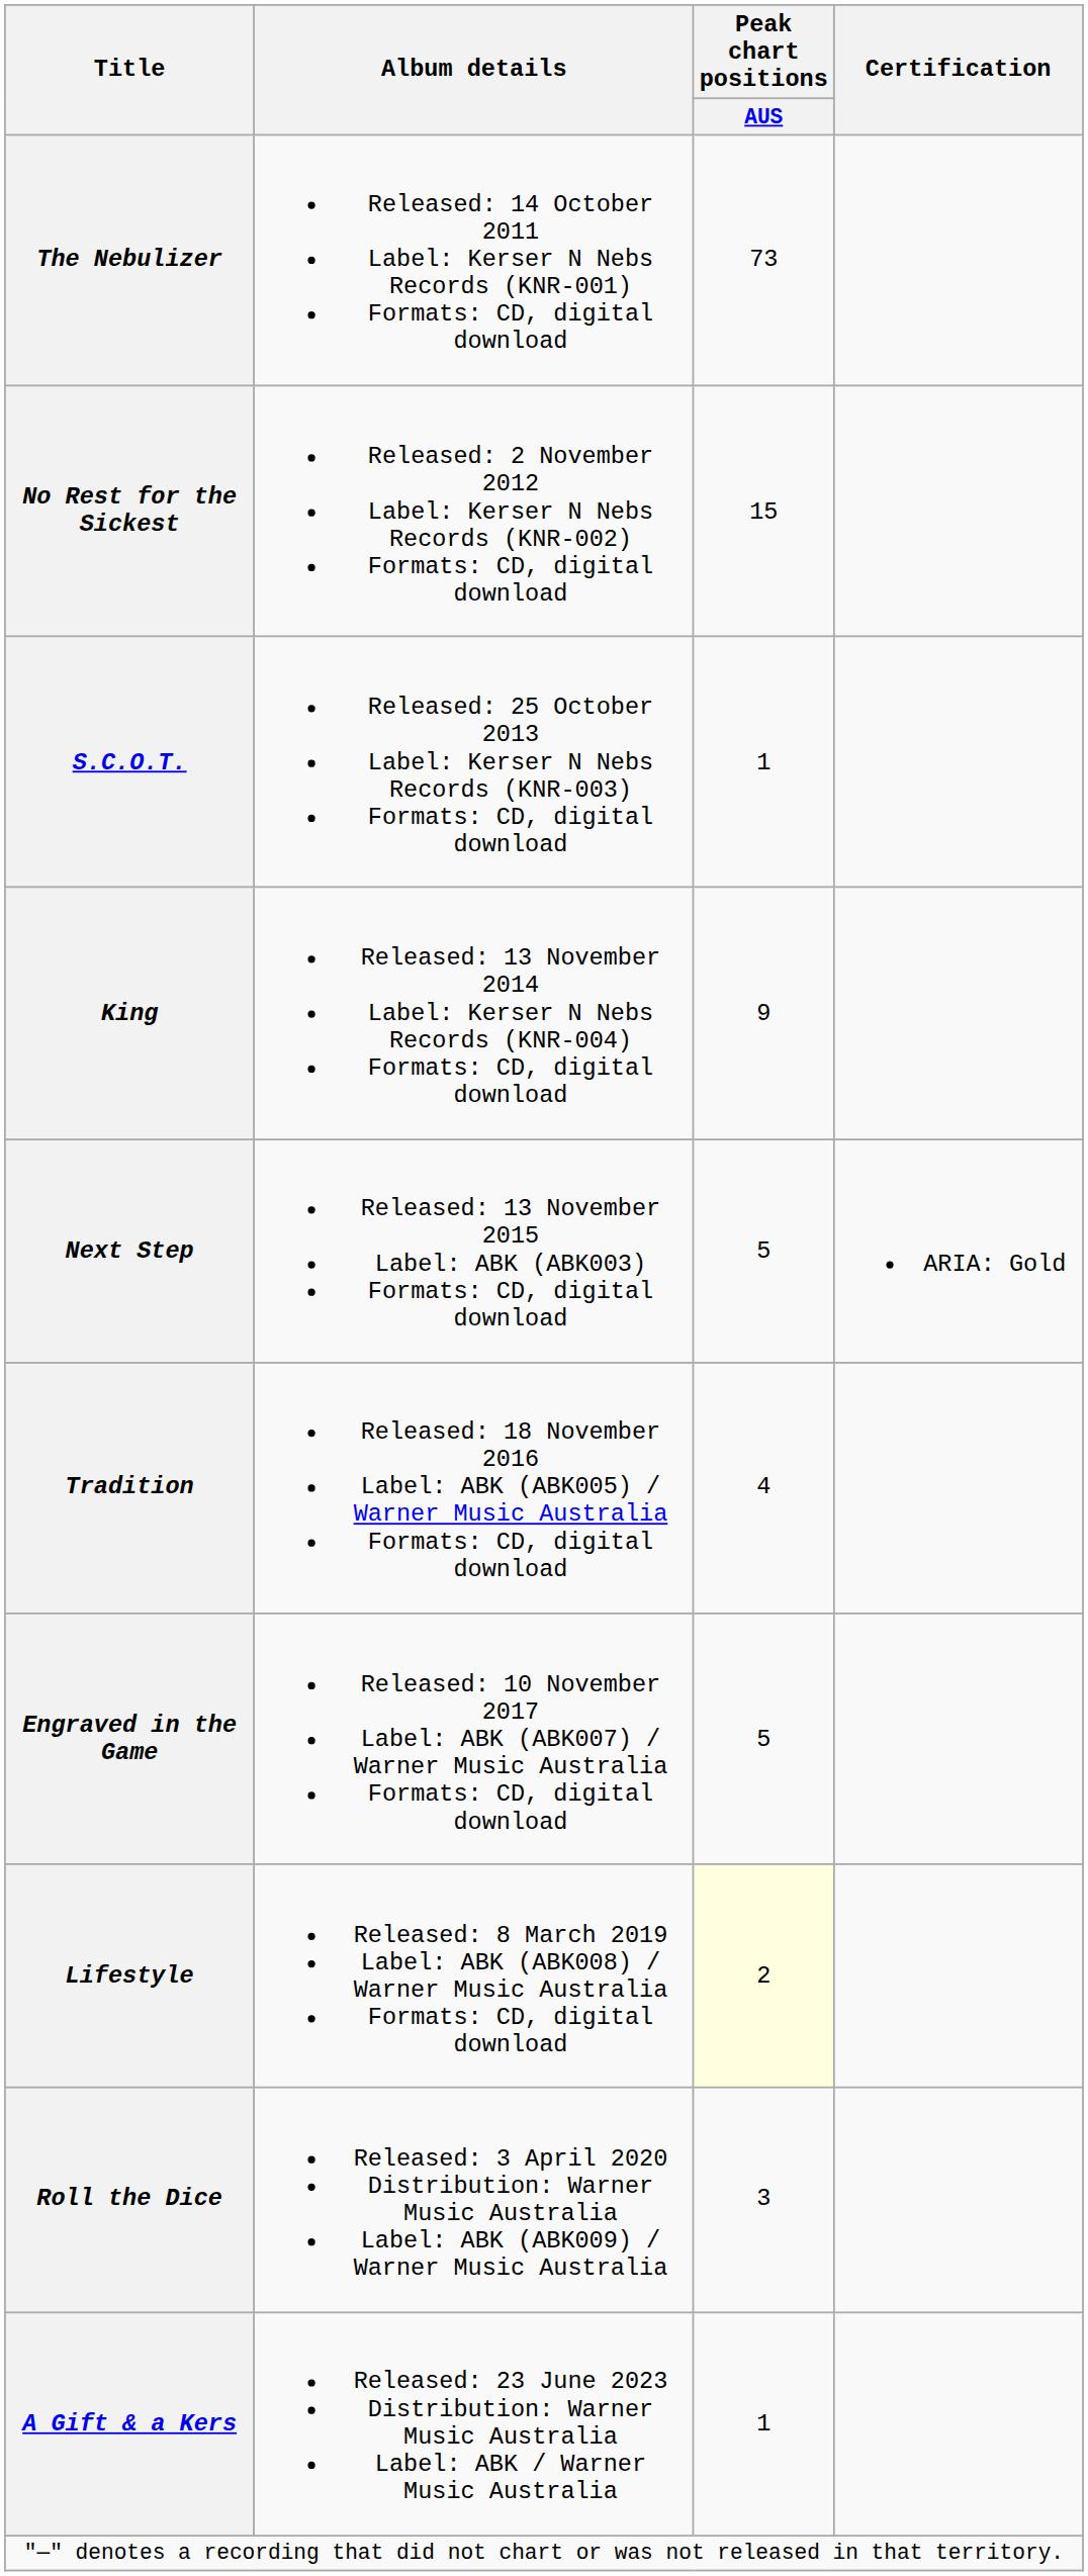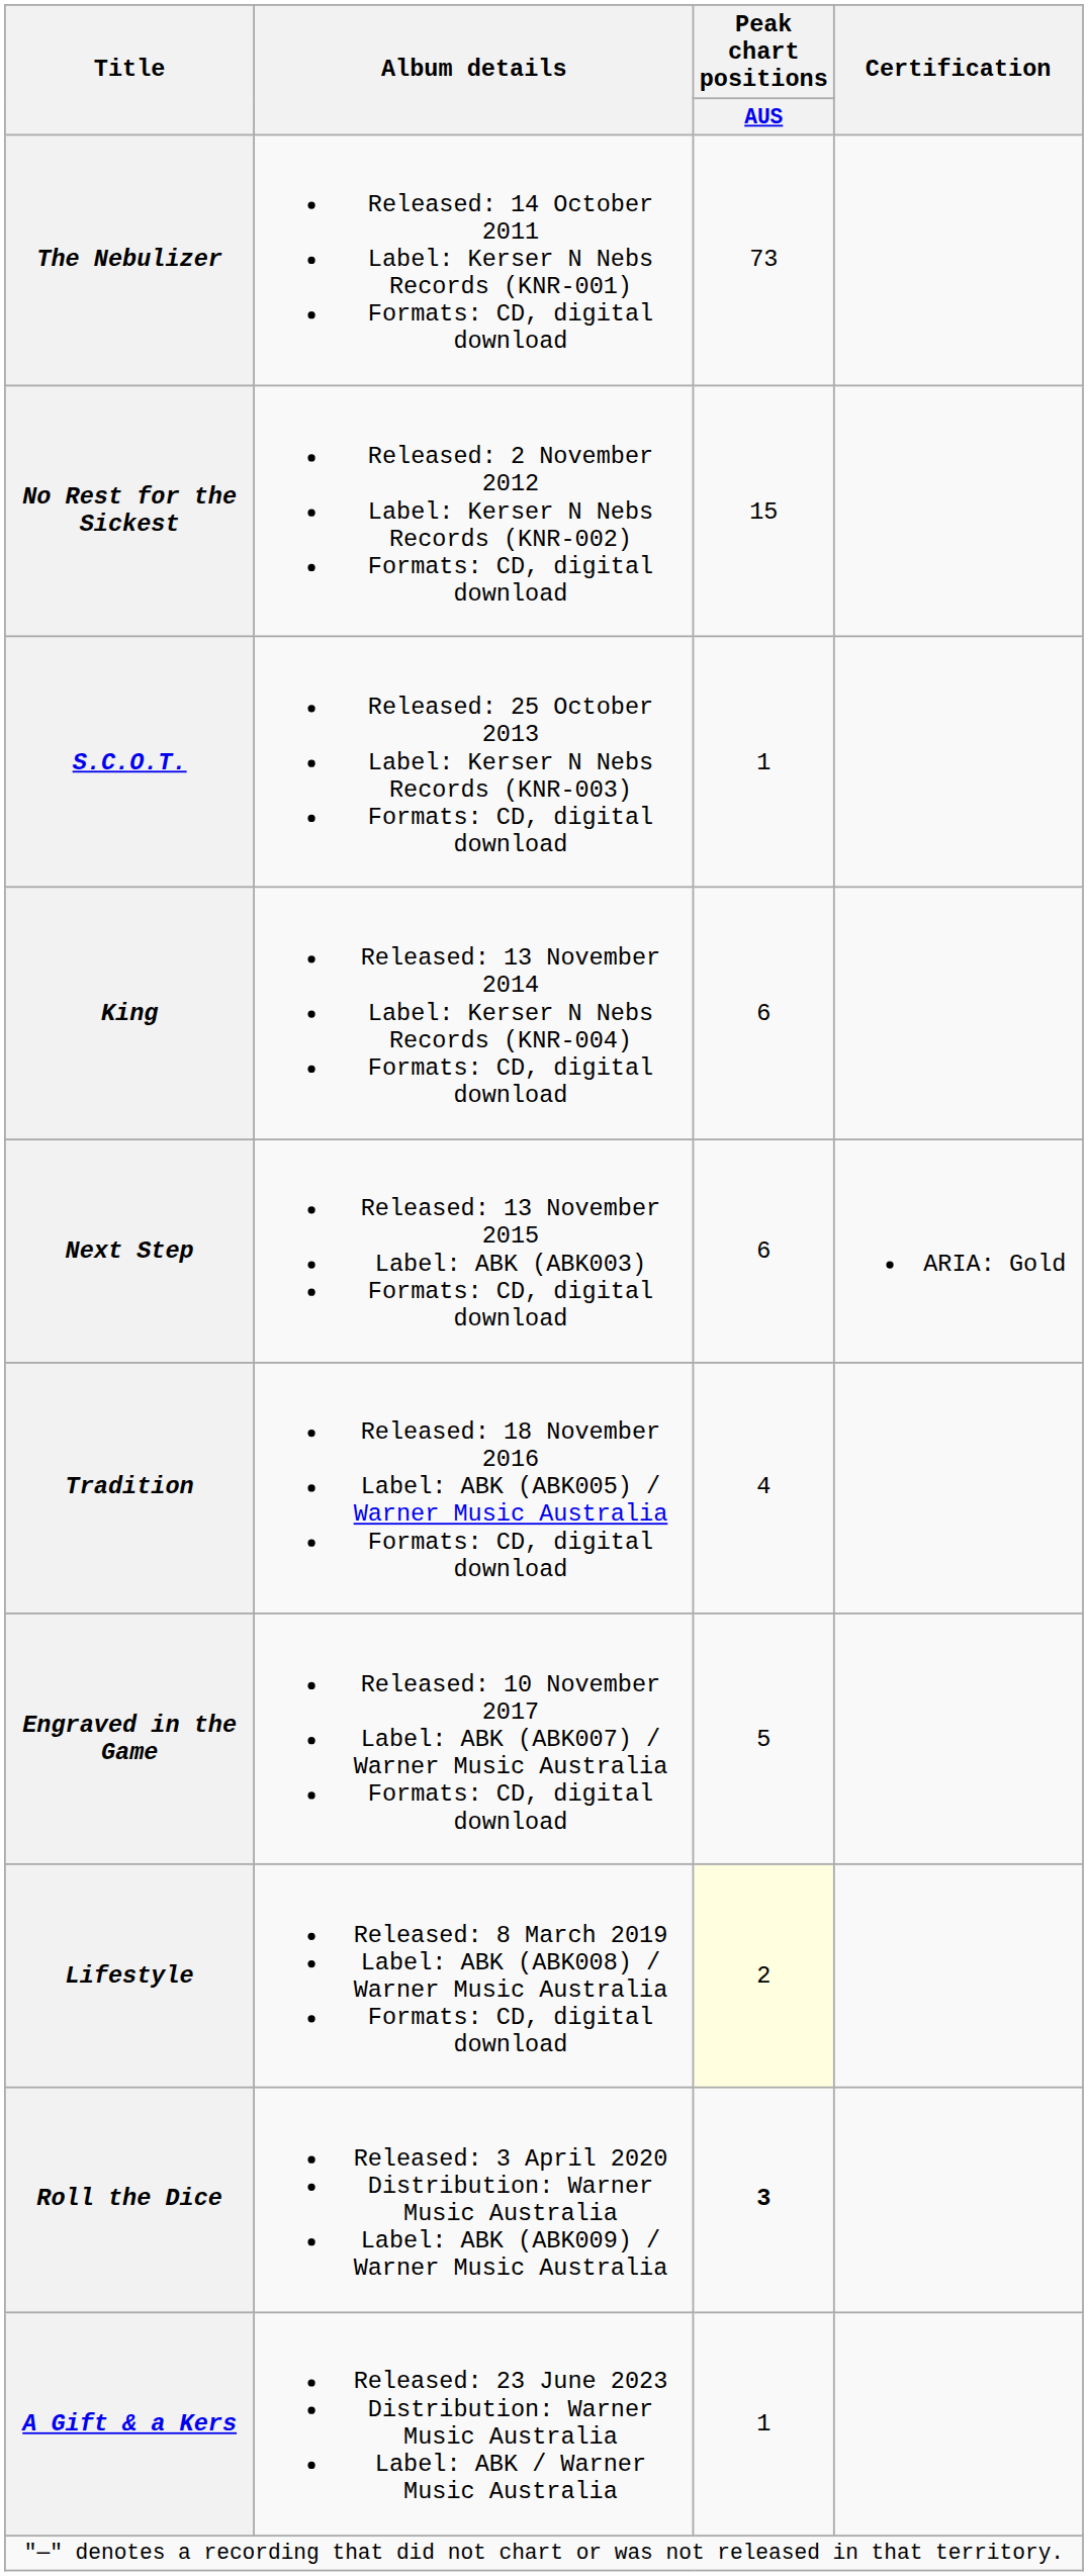King | Peak chart positions / AUS: 9 -> 6
Next Step | Peak chart positions / AUS: 5 -> 6
Roll the Dice | Peak chart positions / AUS: normal -> bold
